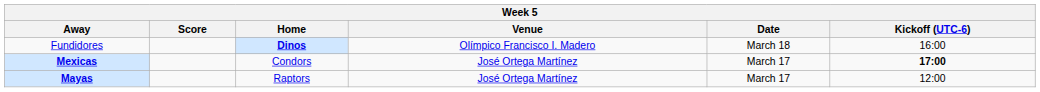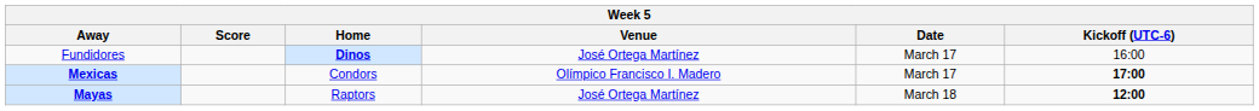Fundidores | Venue: Olímpico Francisco I. Madero -> José Ortega Martínez
Fundidores | Date: March 18 -> March 17
Mexicas | Venue: José Ortega Martínez -> Olímpico Francisco I. Madero
Mayas | Date: March 17 -> March 18
Mayas | Kickoff (UTC-6): normal -> bold
